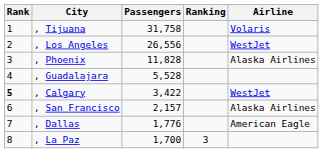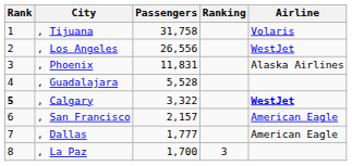, Phoenix | Passengers: 11,828 -> 11,831
, Calgary | Passengers: 3,422 -> 3,322
, Calgary | Airline: normal -> bold
, San Francisco | Airline: Alaska Airlines -> American Eagle
, Dallas | Passengers: 1,776 -> 1,777
